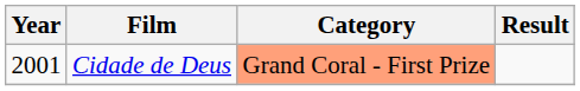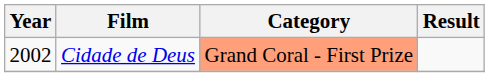Cidade de Deus | Year: 2001 -> 2002
